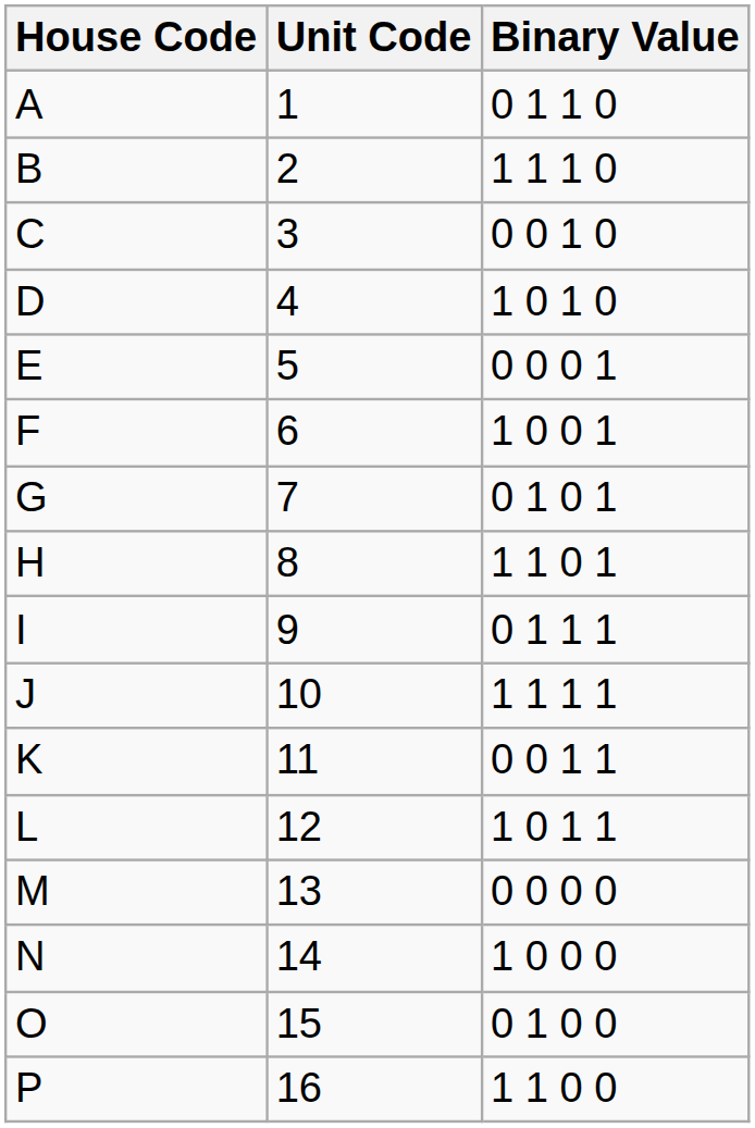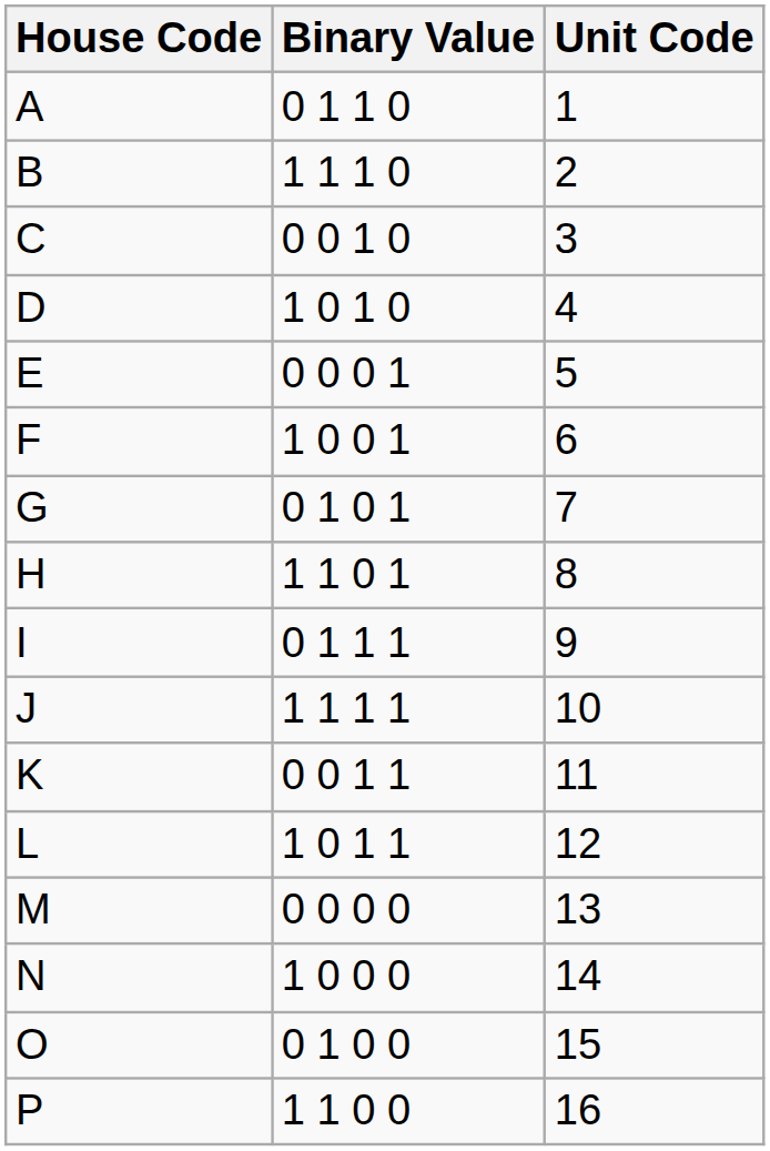columns swapped: Unit Code <-> Binary Value
